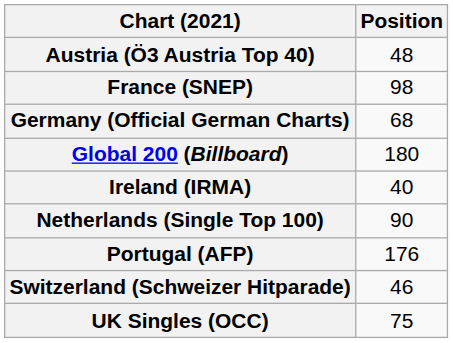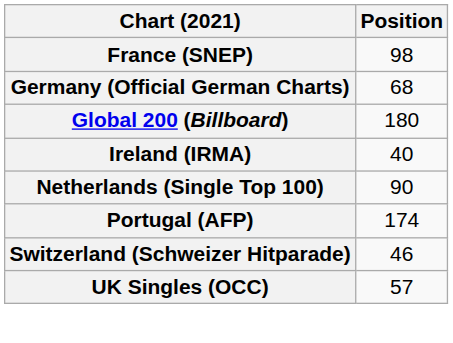- row: Austria (Ö3 Austria Top 40) | 48
Portugal (AFP) | Position: 176 -> 174
UK Singles (OCC) | Position: 75 -> 57
